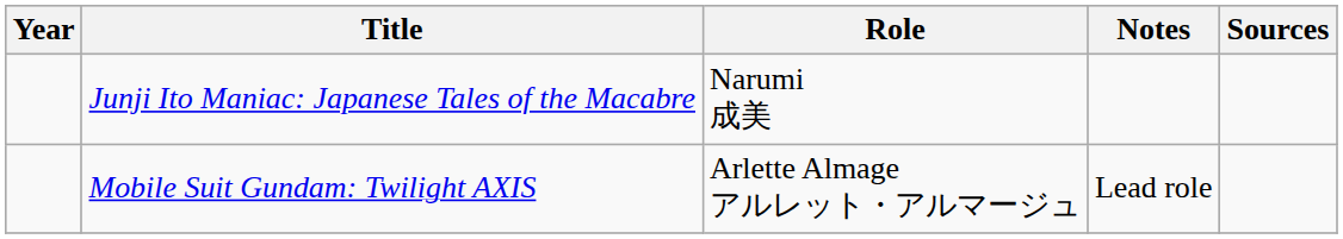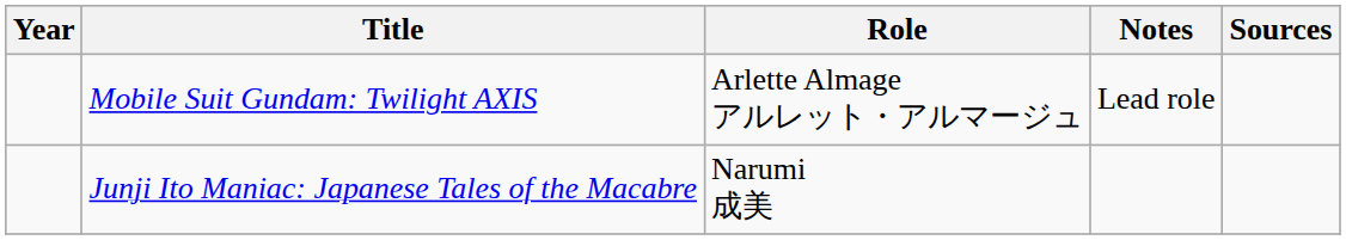rows swapped: Mobile Suit Gundam: Twilight AXIS <-> Junji Ito Maniac: Japanese Tales of the Macabre
